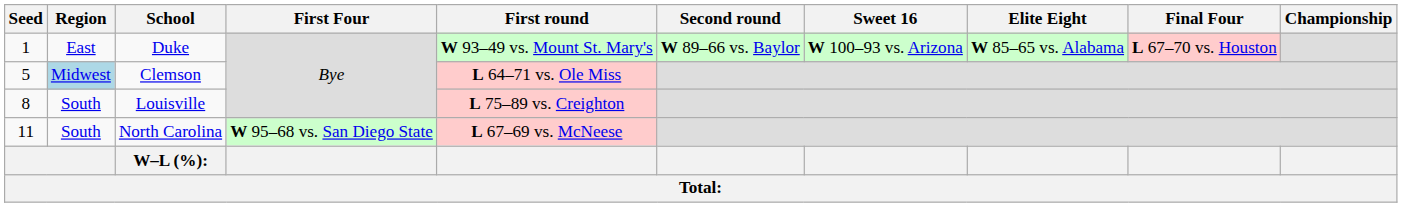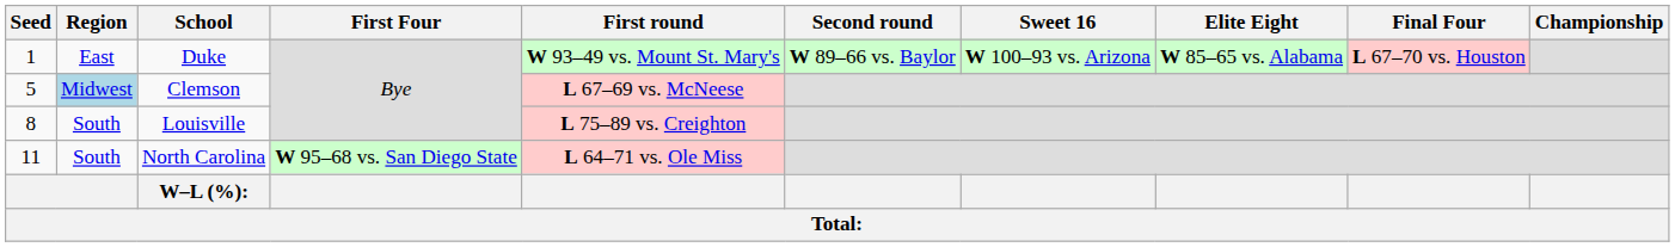Clemson | First round: L 64–71 vs. Ole Miss -> L 67–69 vs. McNeese
North Carolina | First round: L 67–69 vs. McNeese -> L 64–71 vs. Ole Miss
